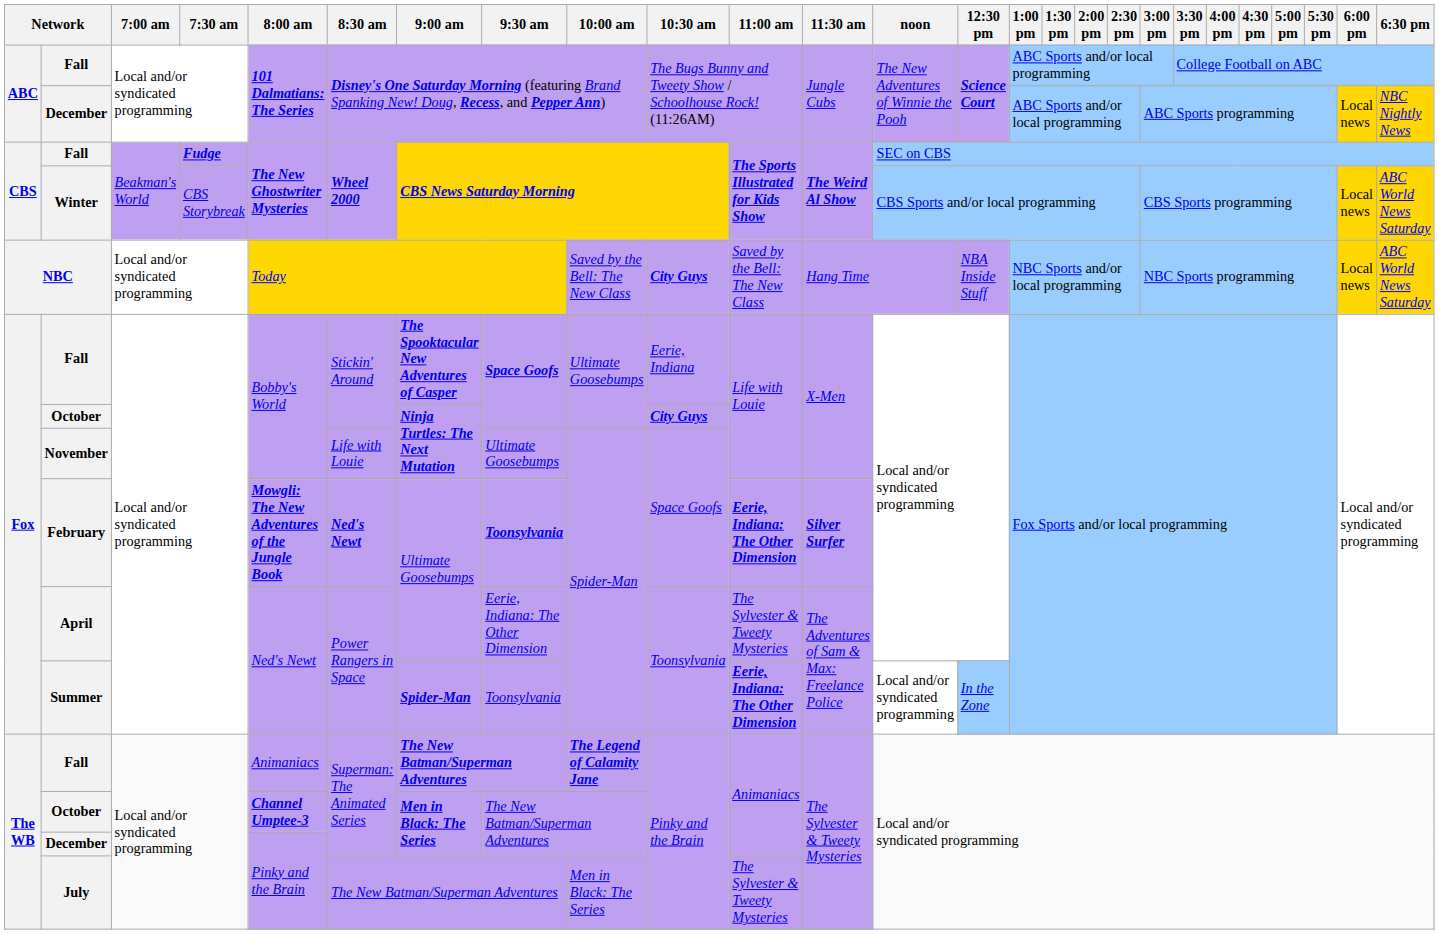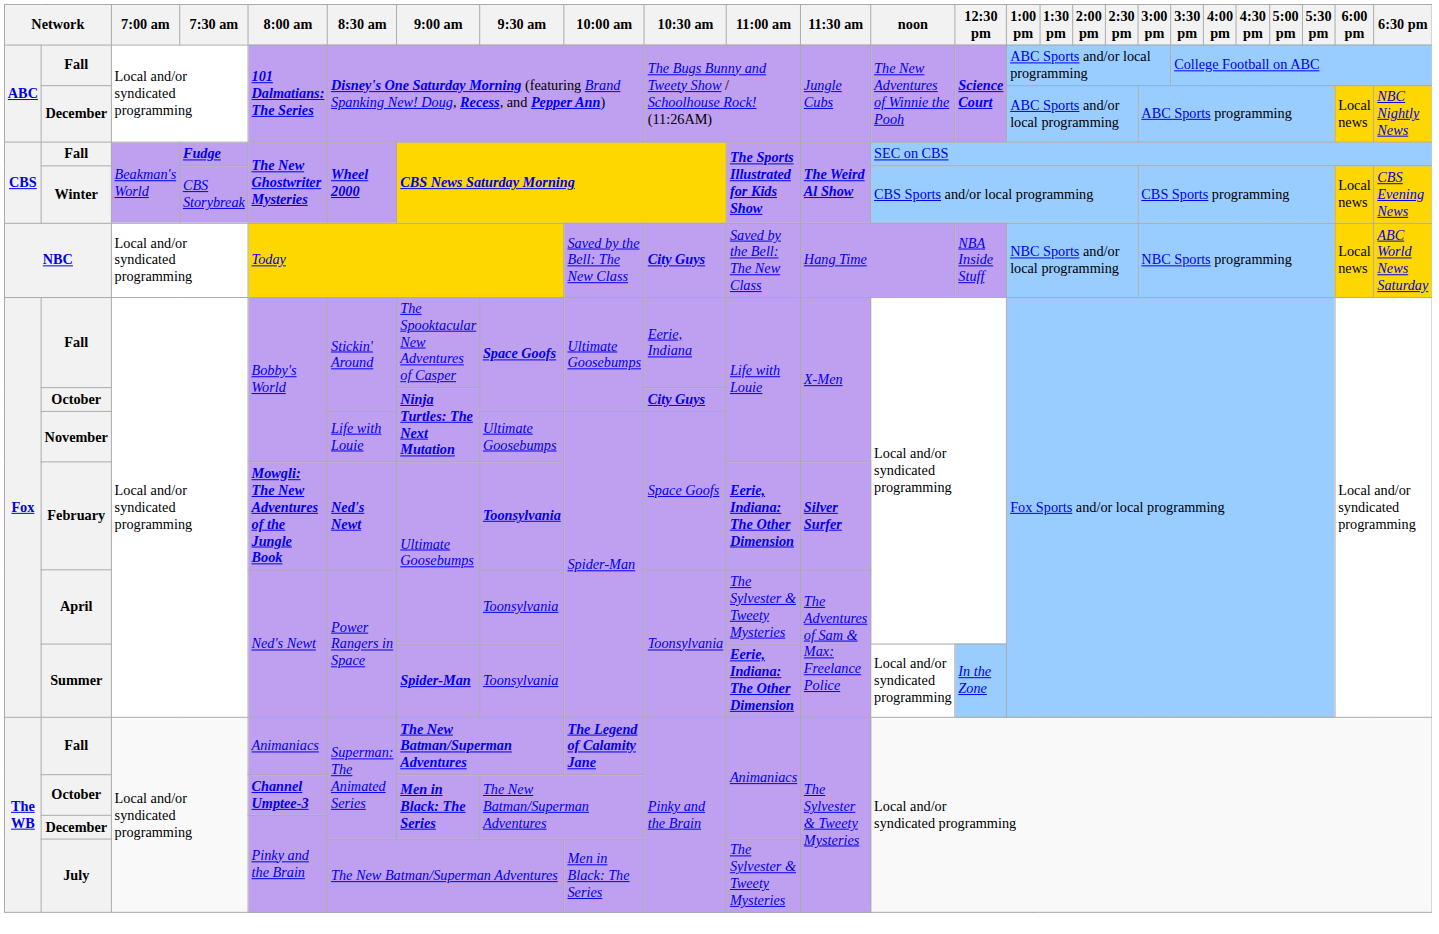Winter | 6:30 pm: ABC World News Saturday -> CBS Evening News
Fox / Fall | 9:00 am: bold -> normal
April | 9:30 am: Eerie, Indiana: The Other Dimension -> Toonsylvania
